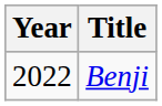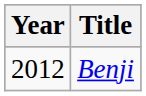Benji | Year: 2022 -> 2012
